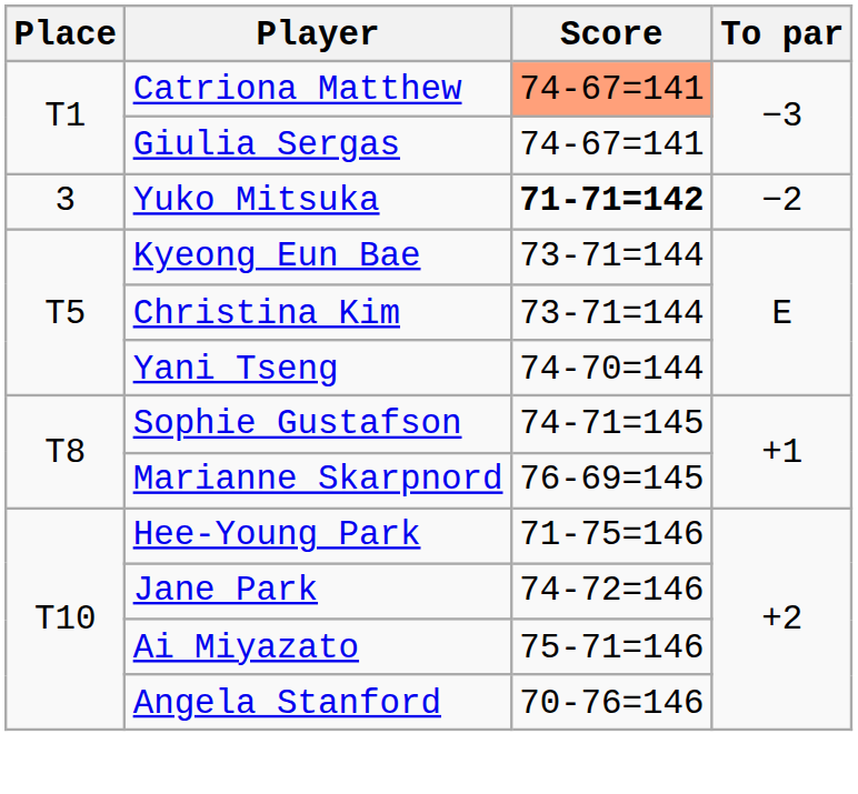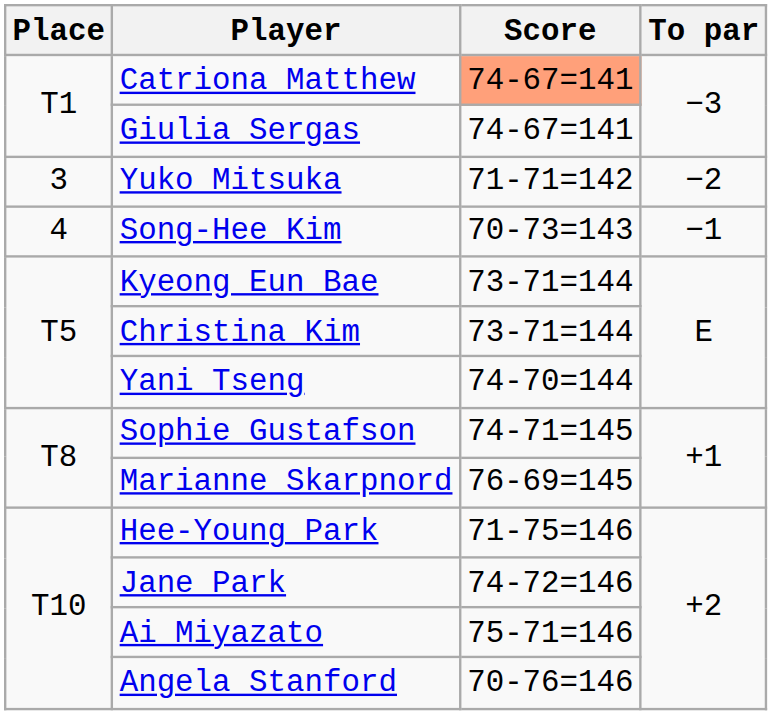Yuko Mitsuka | Score: bold -> normal
+ row: 4 | Song-Hee Kim | 70-73=143 | −1
